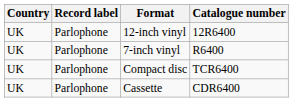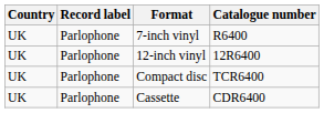rows swapped: 7-inch vinyl <-> 12-inch vinyl
